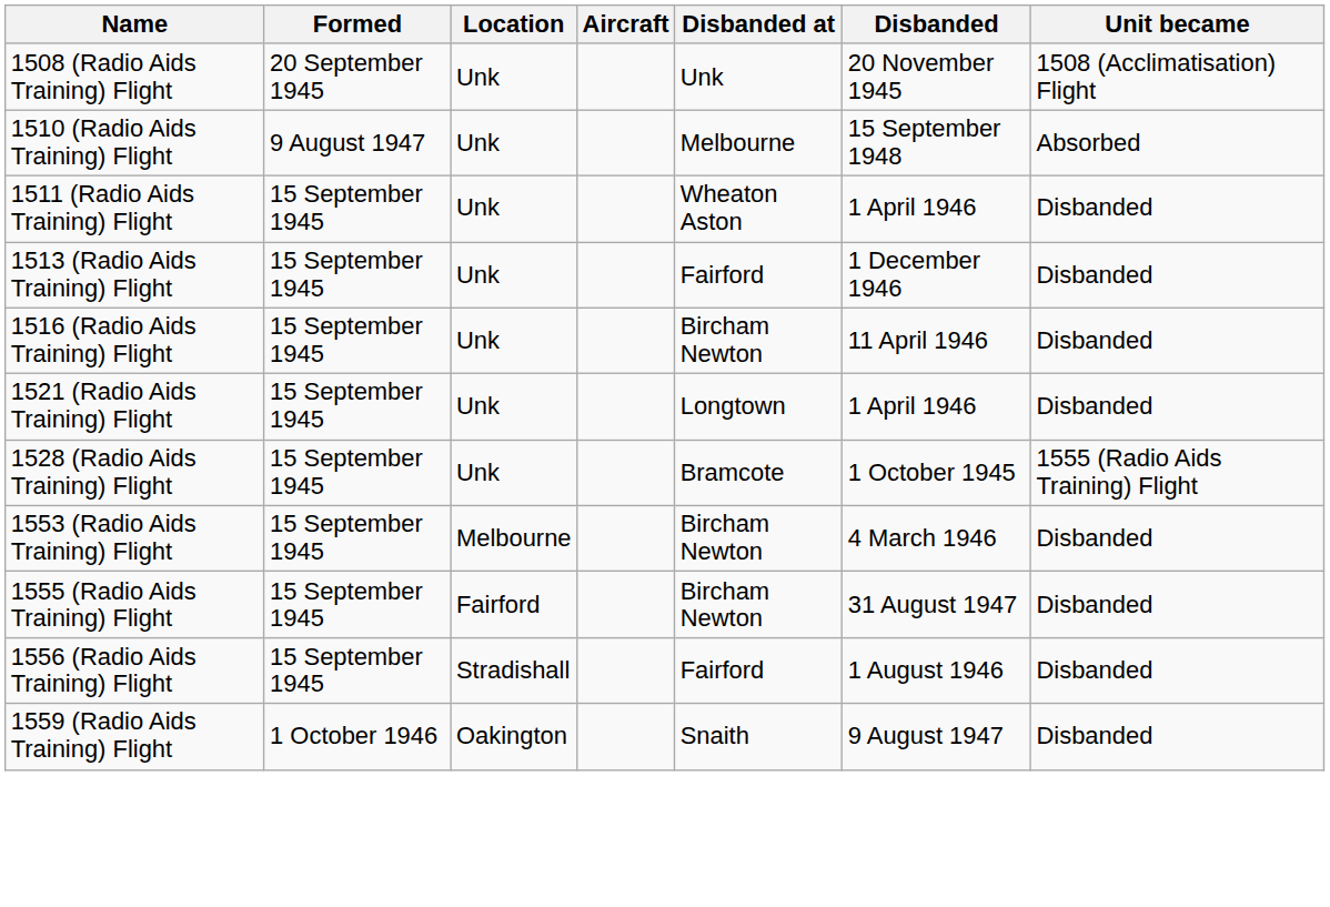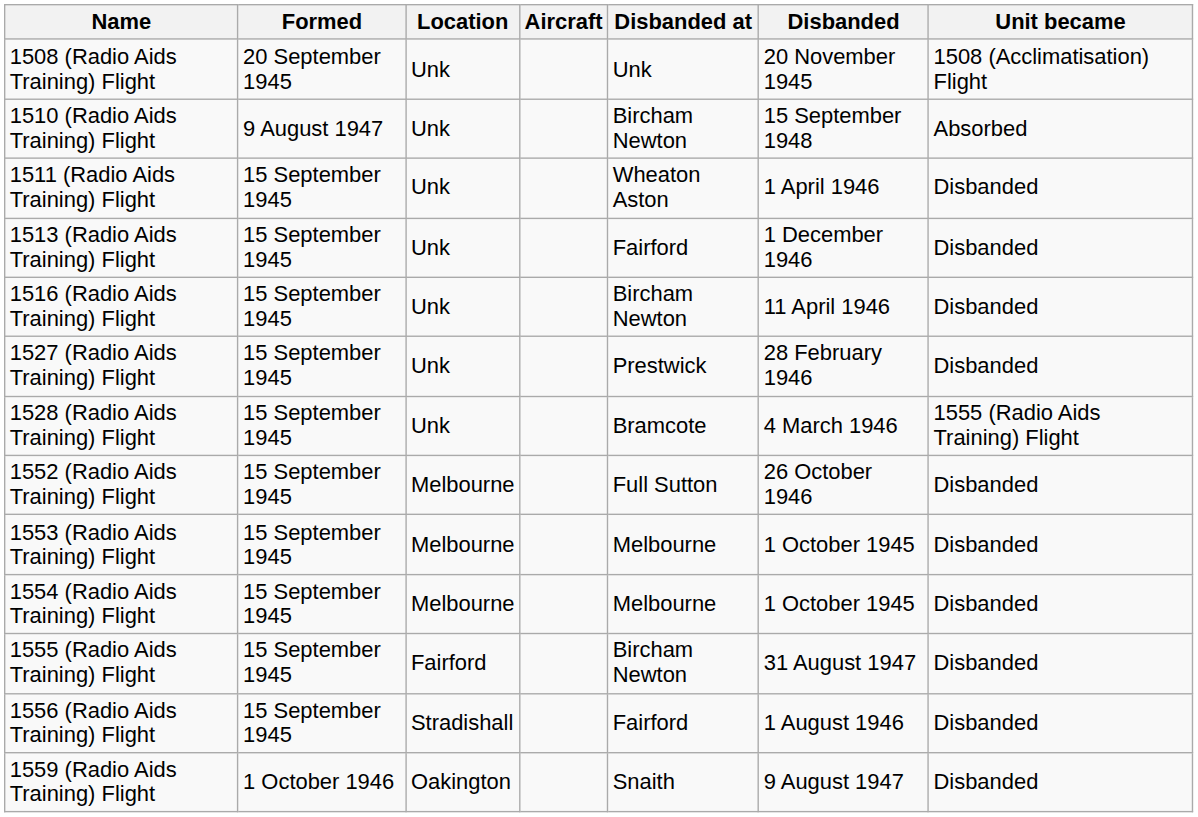1510 (Radio Aids Training) Flight | Disbanded at: Melbourne -> Bircham Newton
- row: 1521 (Radio Aids Training) Flight | 15 September 1945 | Unk | Longtown | 1 April 1946 | Disbanded
+ row: 1527 (Radio Aids Training) Flight | 15 September 1945 | Unk | Prestwick | 28 February 1946 | Disbanded
1528 (Radio Aids Training) Flight | Disbanded: 1 October 1945 -> 4 March 1946
+ row: 1552 (Radio Aids Training) Flight | 15 September 1945 | Melbourne | Full Sutton | 26 October 1946 | Disbanded
1553 (Radio Aids Training) Flight | Disbanded at: Bircham Newton -> Melbourne
1553 (Radio Aids Training) Flight | Disbanded: 4 March 1946 -> 1 October 1945
+ row: 1554 (Radio Aids Training) Flight | 15 September 1945 | Melbourne | Melbourne | 1 October 1945 | Disbanded
